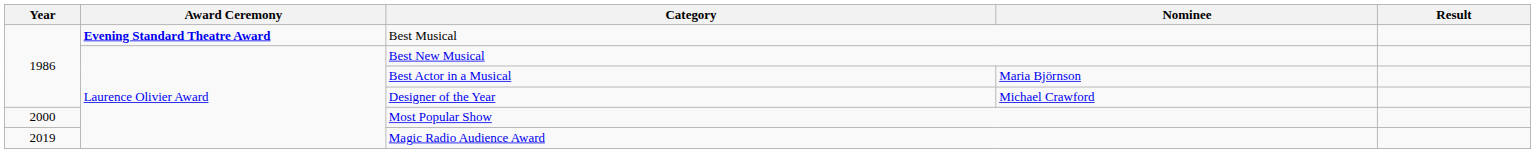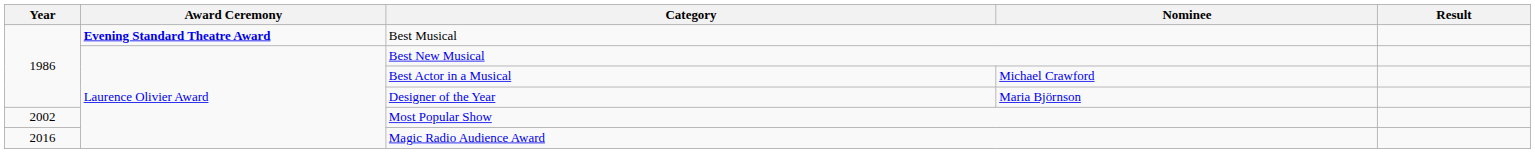Best Actor in a Musical | Nominee: Maria Björnson -> Michael Crawford
Designer of the Year | Nominee: Michael Crawford -> Maria Björnson
Most Popular Show | Year: 2000 -> 2002
Magic Radio Audience Award | Year: 2019 -> 2016
